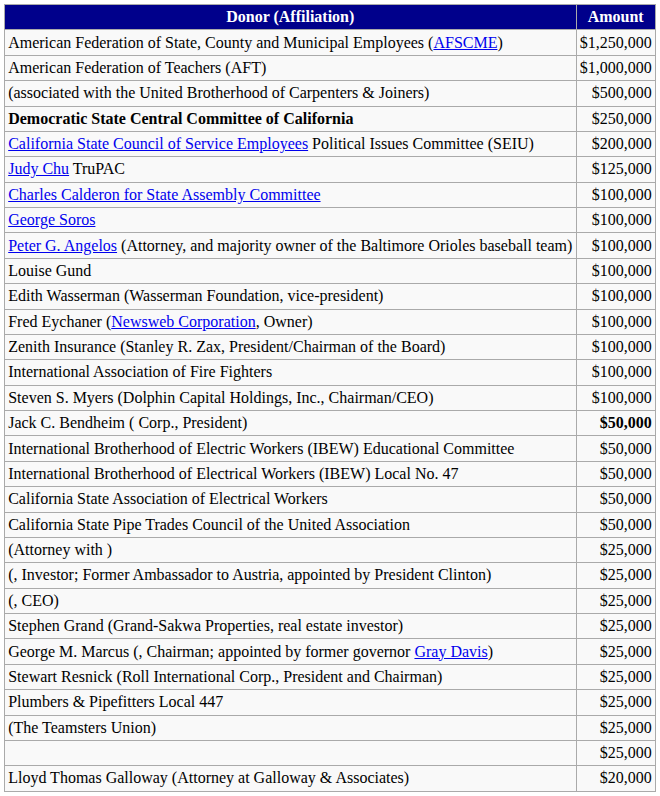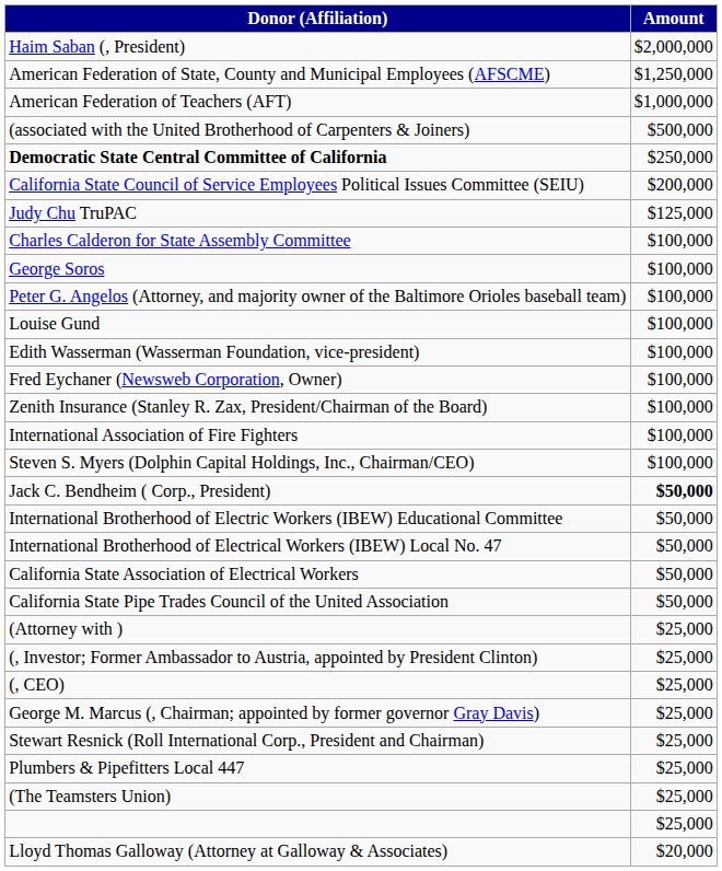+ row: Haim Saban (, President) | $2,000,000
- row: Stephen Grand (Grand-Sakwa Properties, real estate investor) | $25,000
